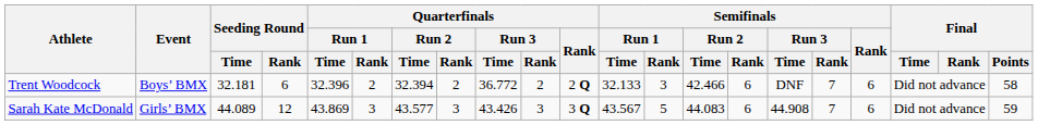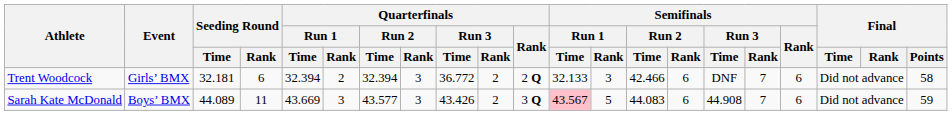Trent Woodcock | Event: Boys’ BMX -> Girls’ BMX
Trent Woodcock | Quarterfinals / Run 1 / Time: 32.396 -> 32.394
Trent Woodcock | Quarterfinals / Run 2 / Rank: 2 -> 3
Sarah Kate McDonald | Event: Girls’ BMX -> Boys’ BMX
Sarah Kate McDonald | Seeding Round / Rank: 12 -> 11
Sarah Kate McDonald | Quarterfinals / Run 1 / Time: 43.869 -> 43.669
Sarah Kate McDonald | Quarterfinals / Run 3 / Rank: 3 -> 2
Sarah Kate McDonald | Semifinals / Run 1 / Time: no background -> pink background
